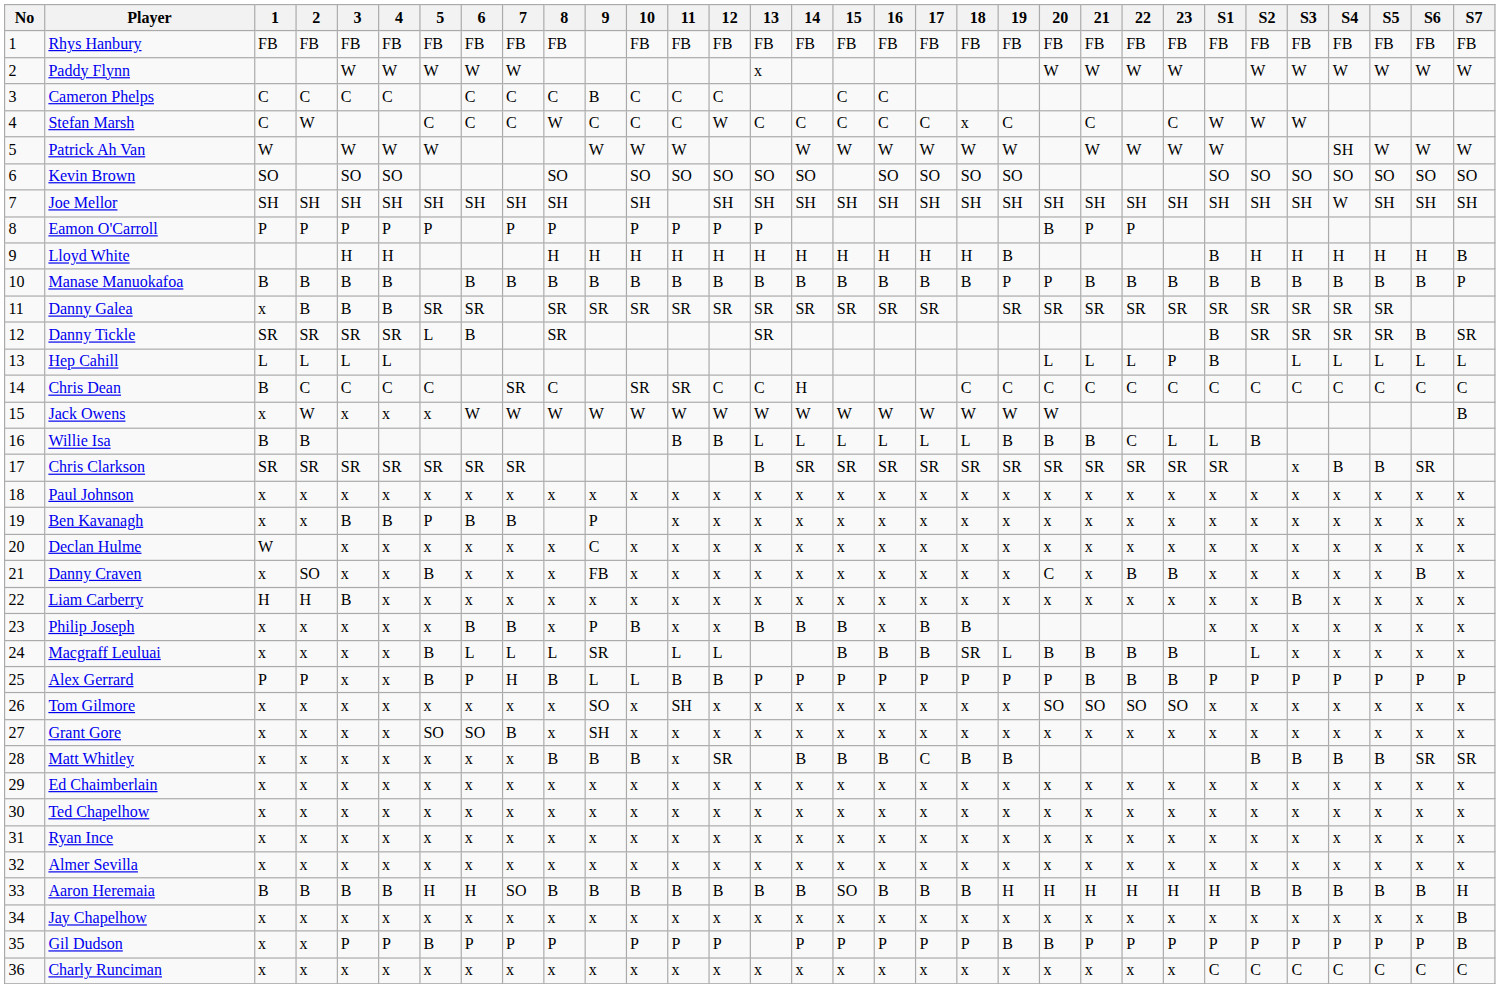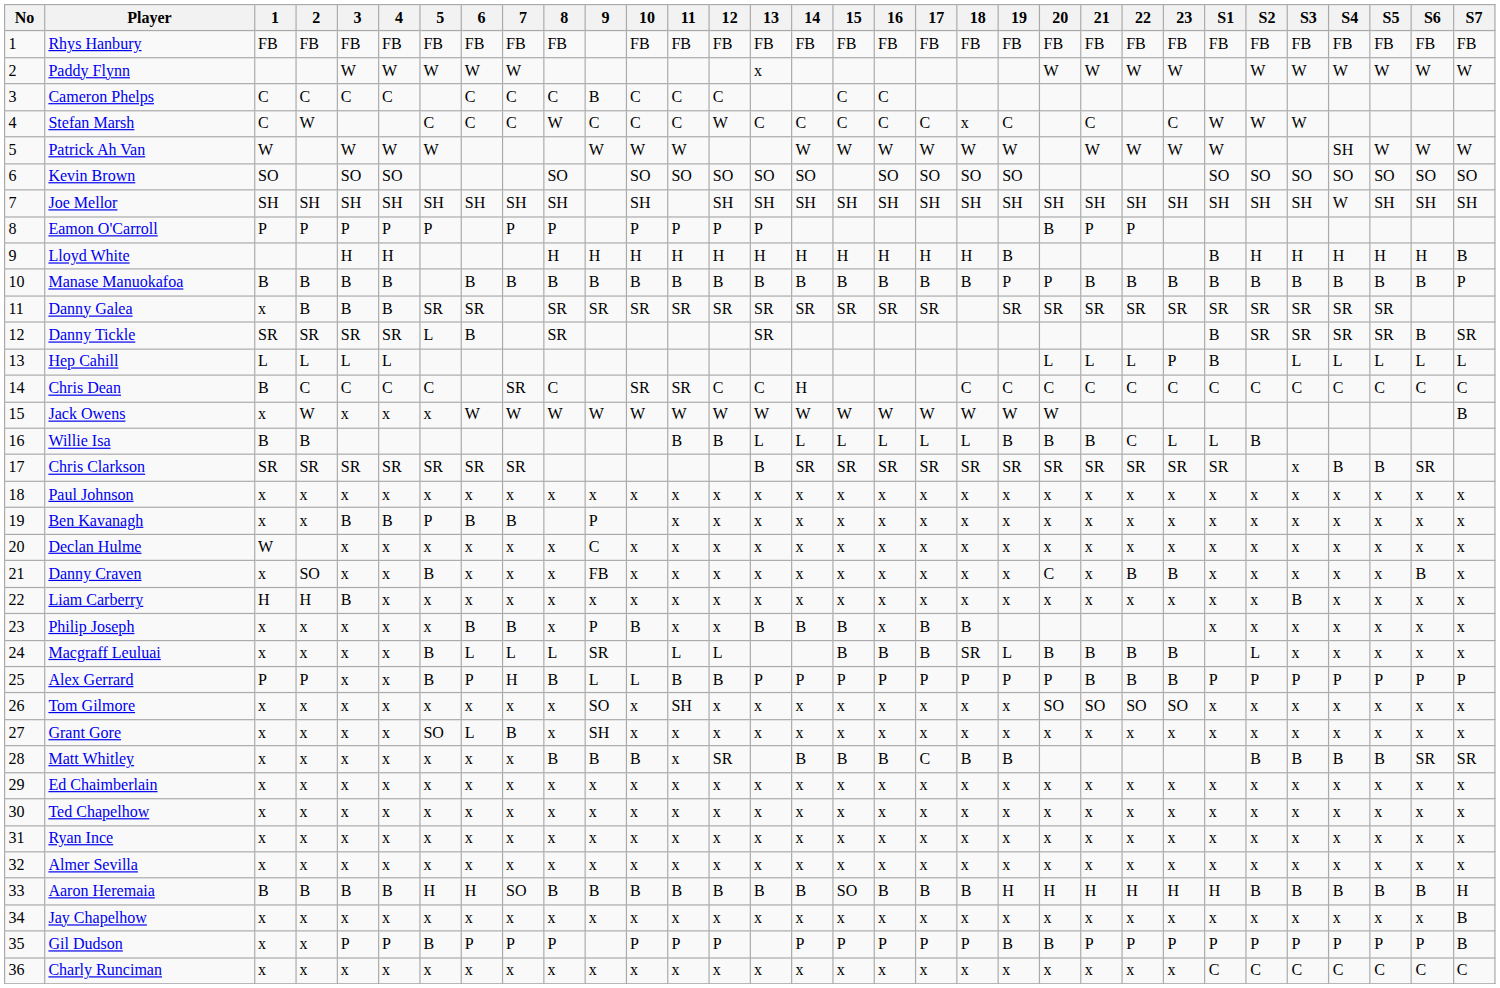Grant Gore | 6: SO -> L
